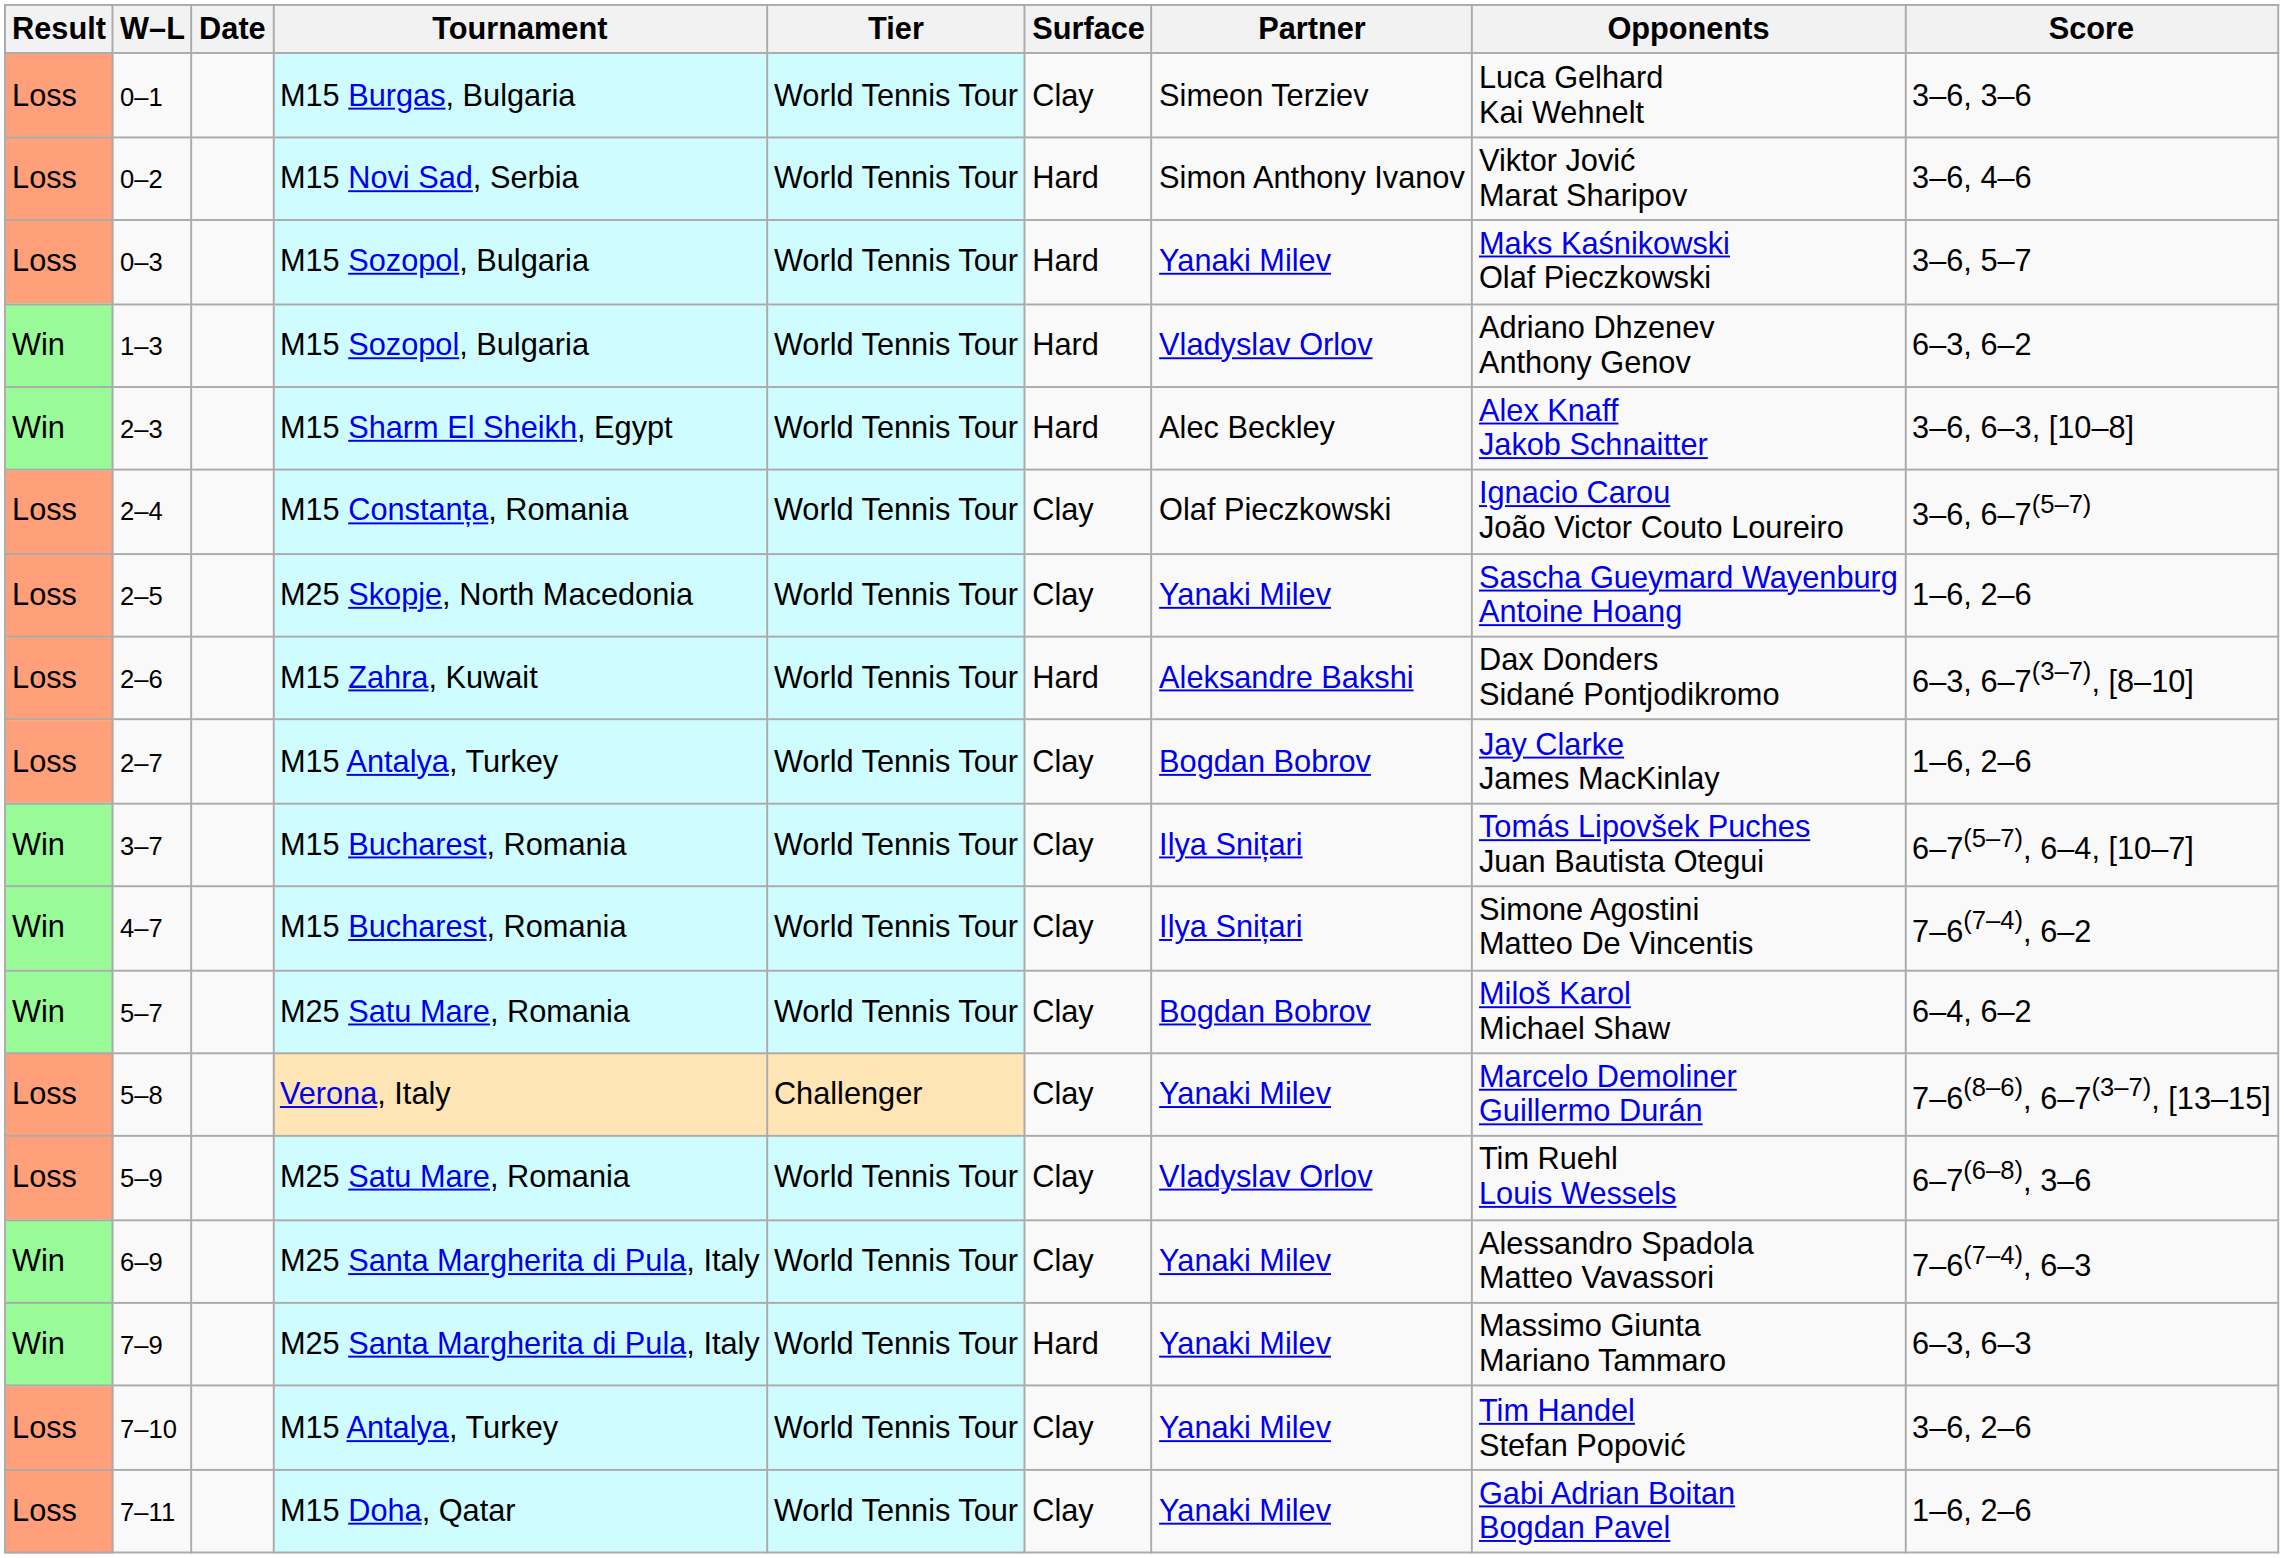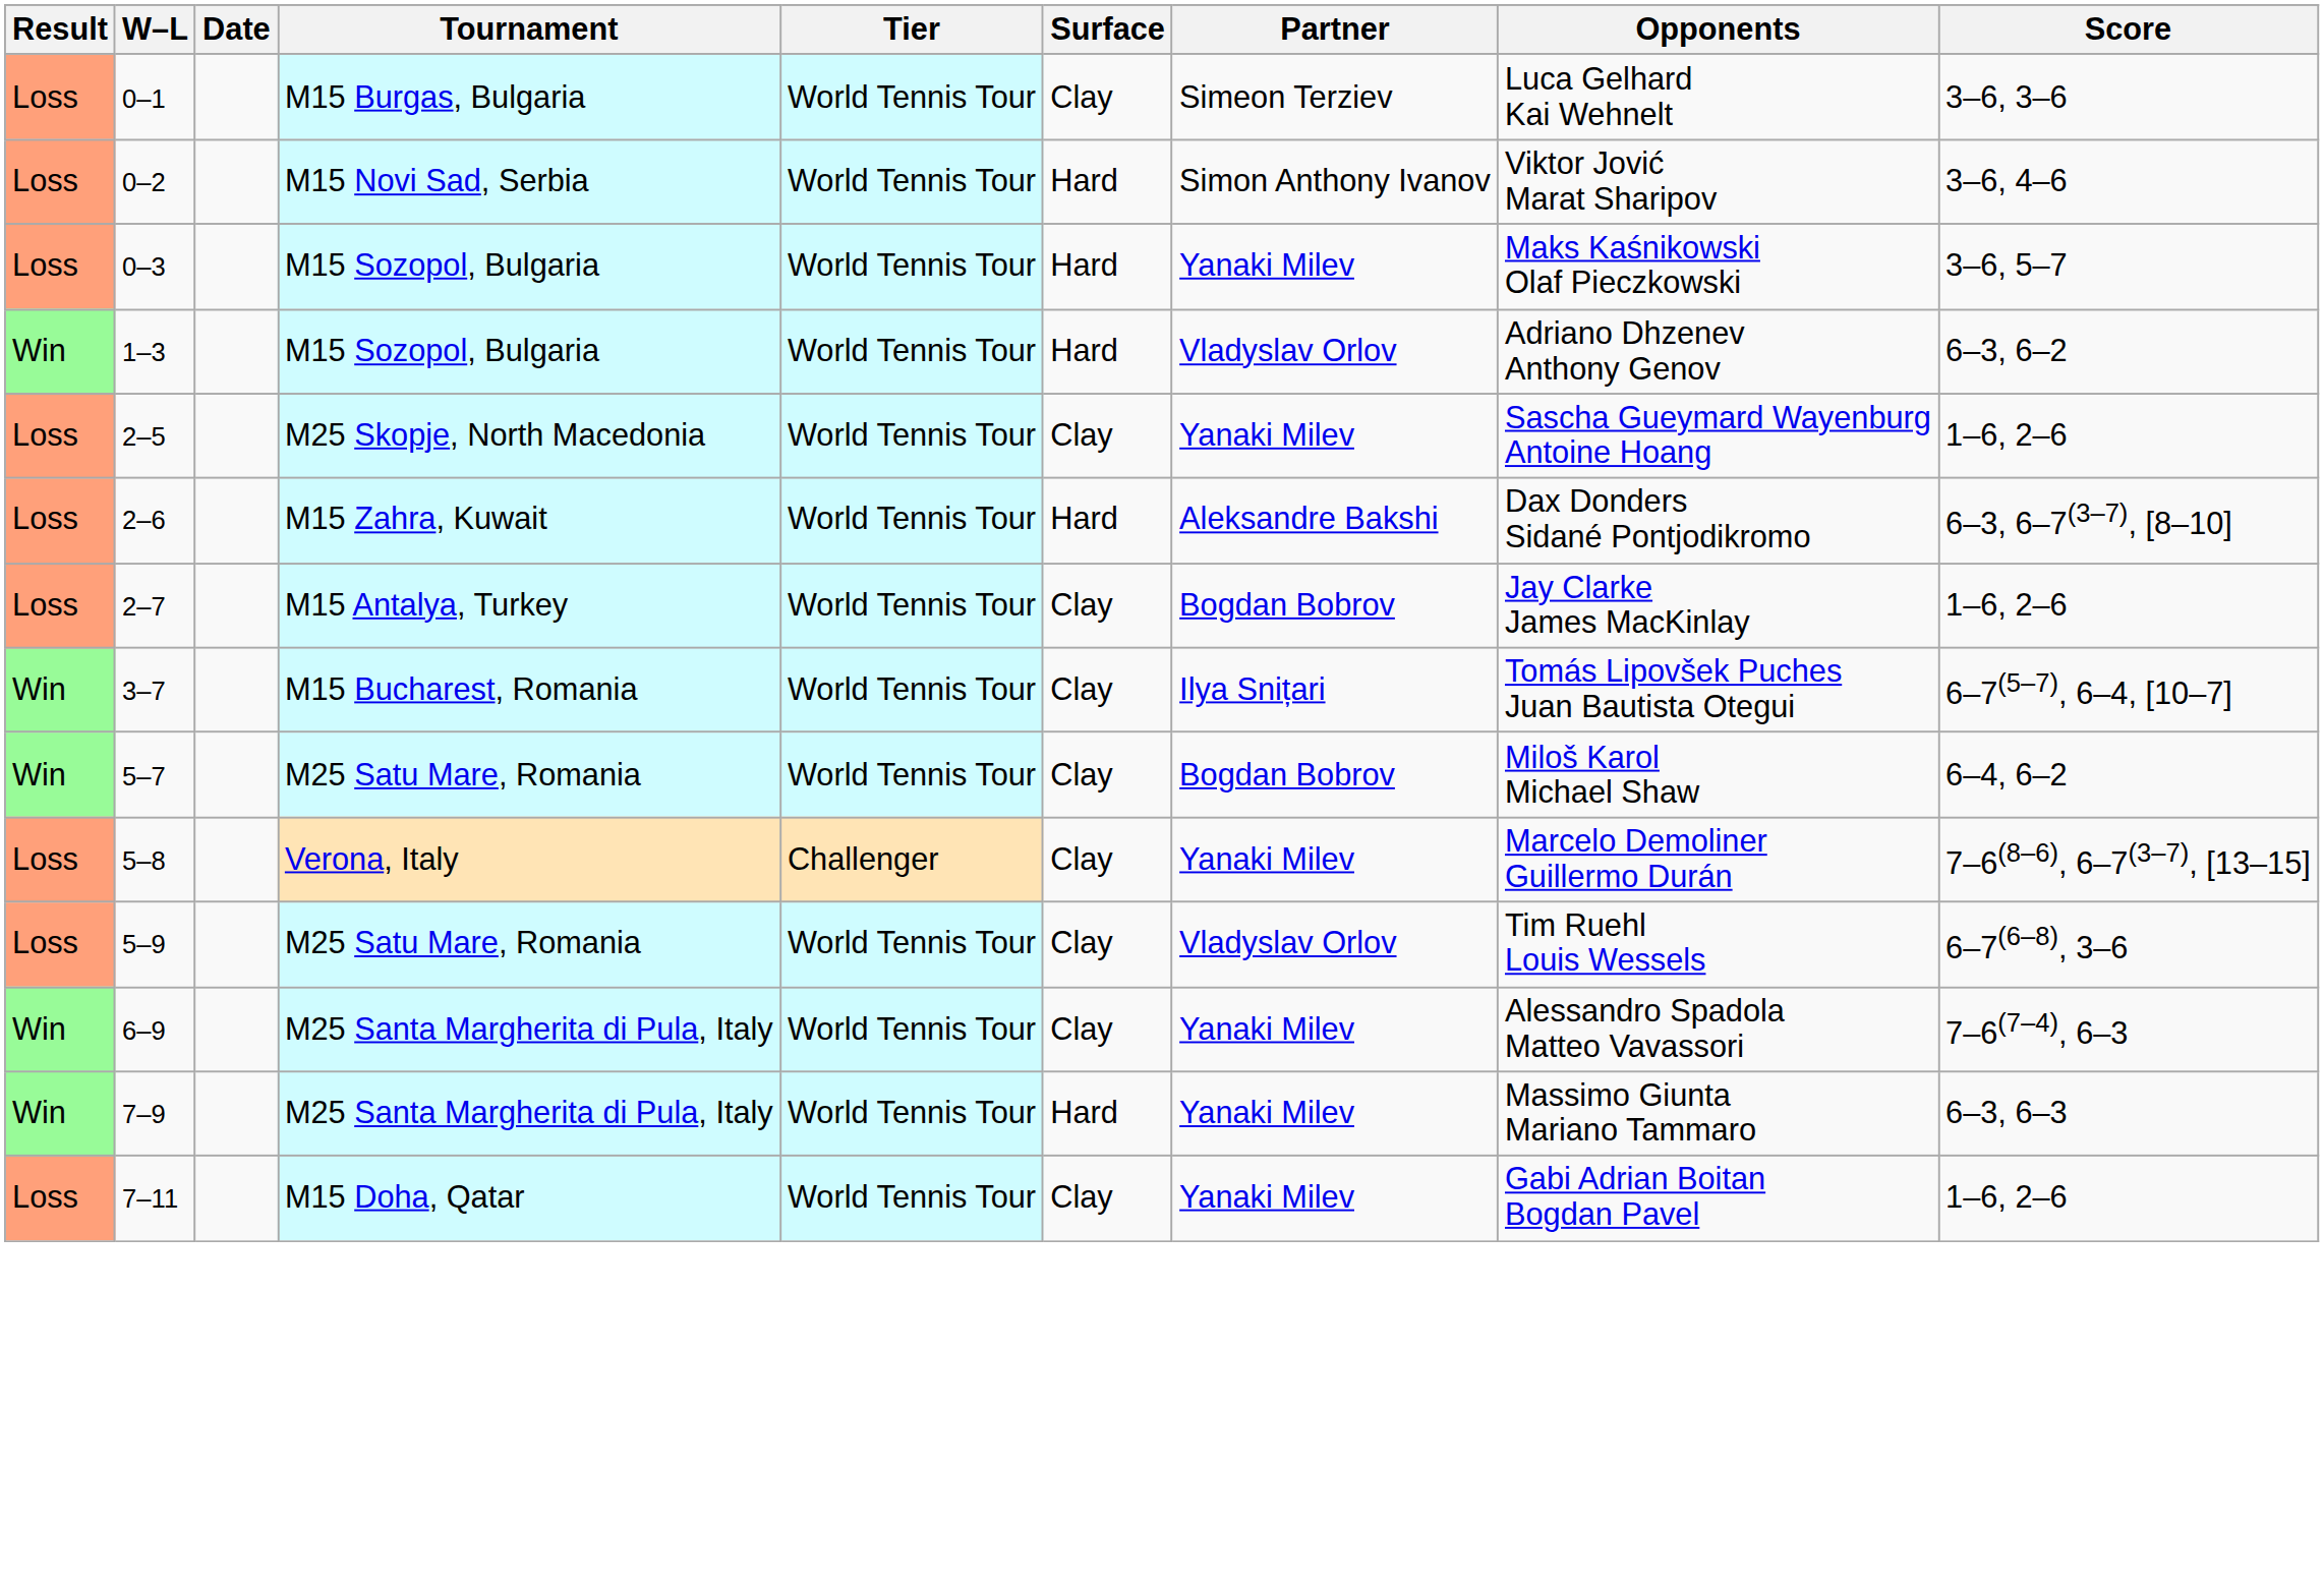- row: Win | 2–3 | M15 Sharm El Sheikh, Egypt | World Tennis Tour | Hard | Alec Beckley | Alex Knaff Jakob Schnaitter | 3–6, 6–3, [10–8]
- row: Loss | 2–4 | M15 Constanța, Romania | World Tennis Tour | Clay | Olaf Pieczkowski | Ignacio Carou João Victor Couto Loureiro | 3–6, 6–7(5–7)
- row: Win | 4–7 | M15 Bucharest, Romania | World Tennis Tour | Clay | Ilya Snițari | Simone Agostini Matteo De Vincentis | 7–6(7–4), 6–2
- row: Loss | 7–10 | M15 Antalya, Turkey | World Tennis Tour | Clay | Yanaki Milev | Tim Handel Stefan Popović | 3–6, 2–6
